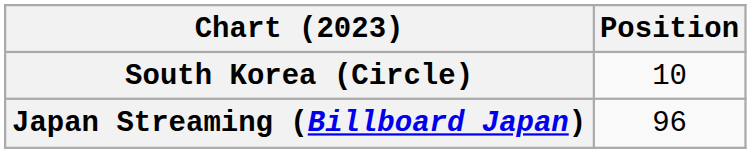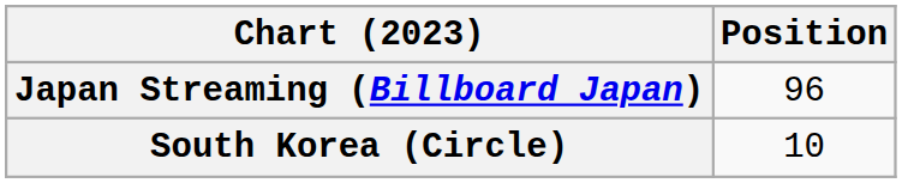rows swapped: Japan Streaming (Billboard Japan) <-> South Korea (Circle)
